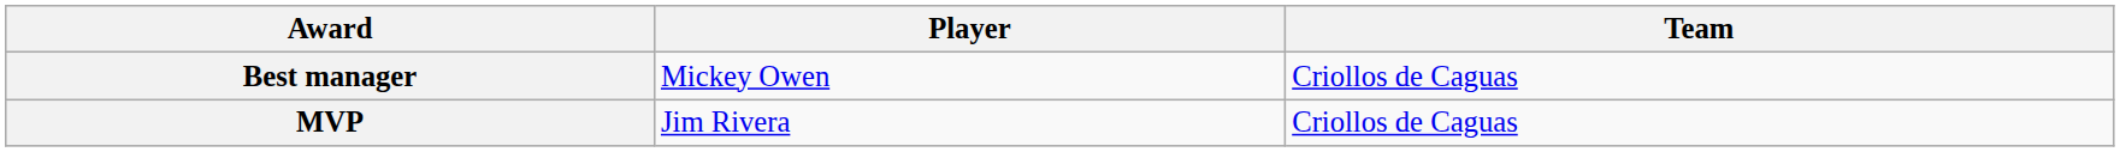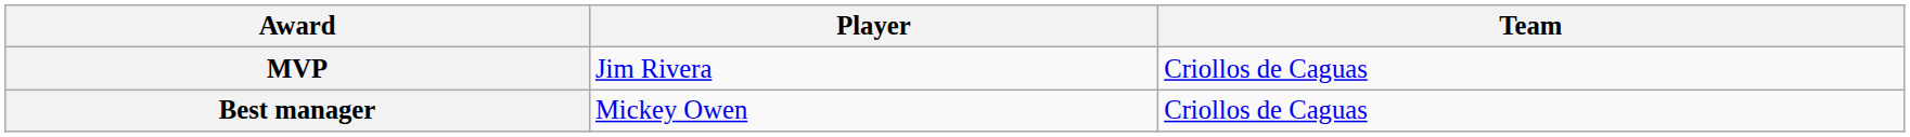rows swapped: MVP <-> Best manager
